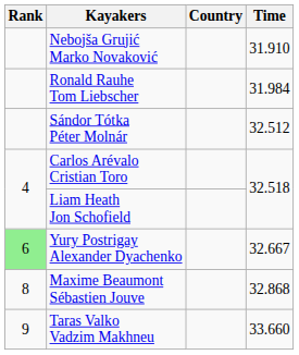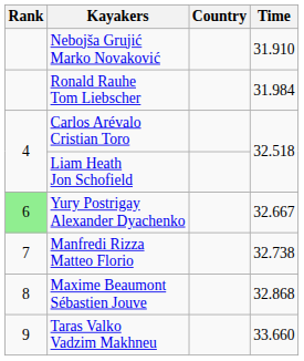- row: Sándor Tótka Péter Molnár | 32.512
+ row: 7 | Manfredi Rizza Matteo Florio | 32.738
